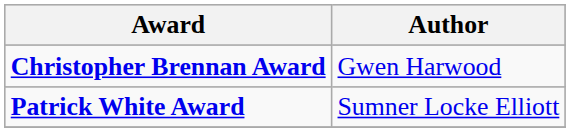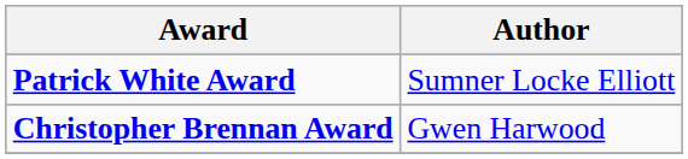rows swapped: Christopher Brennan Award <-> Patrick White Award
